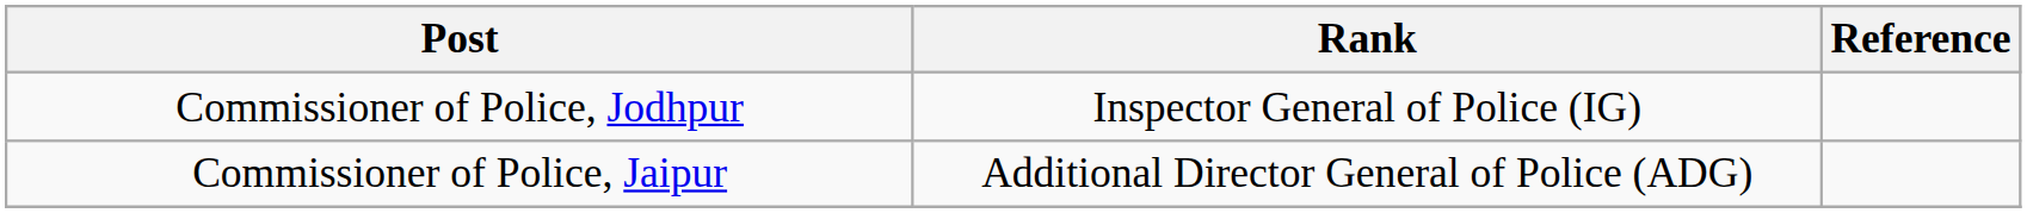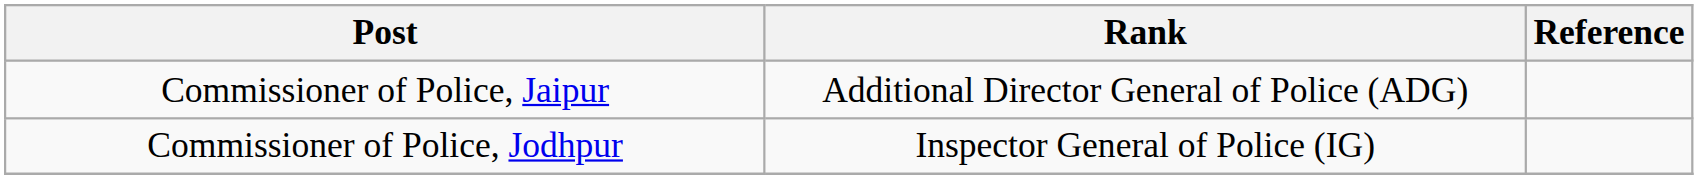rows swapped: Commissioner of Police, Jaipur <-> Commissioner of Police, Jodhpur
